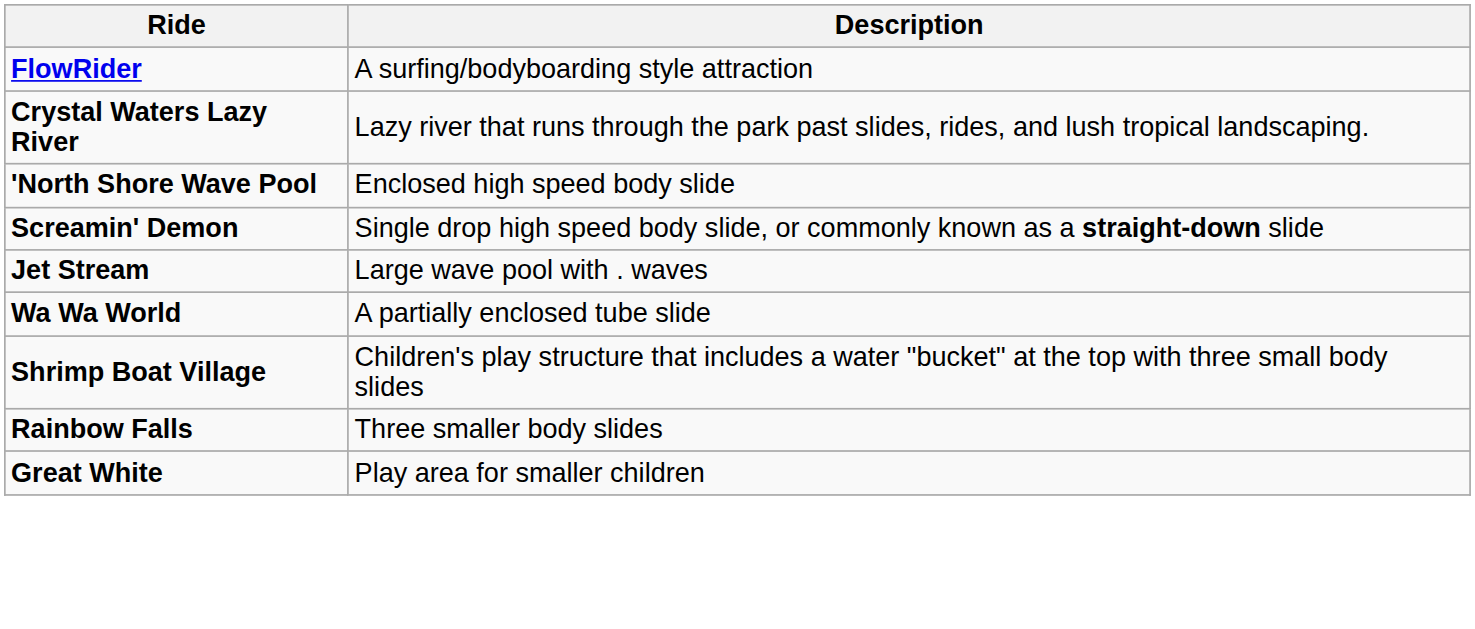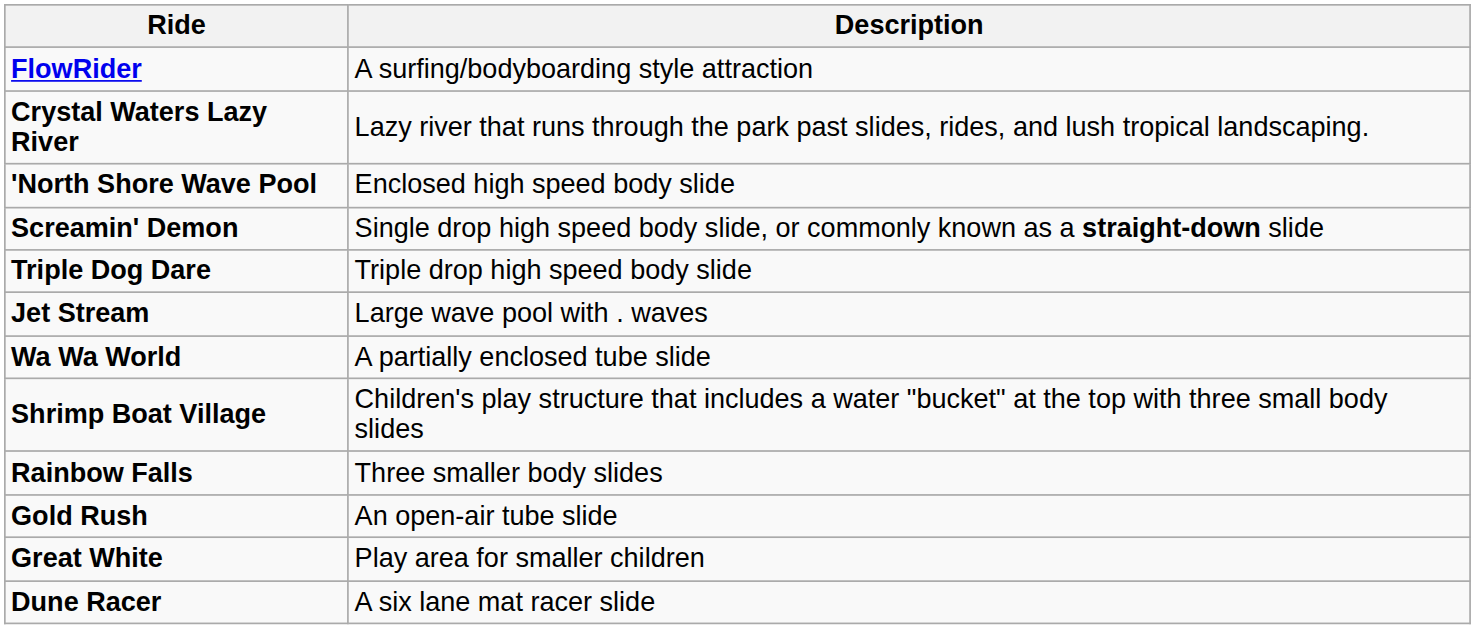+ row: Triple Dog Dare | Triple drop high speed body slide
+ row: Gold Rush | An open-air tube slide
+ row: Dune Racer | A six lane mat racer slide
